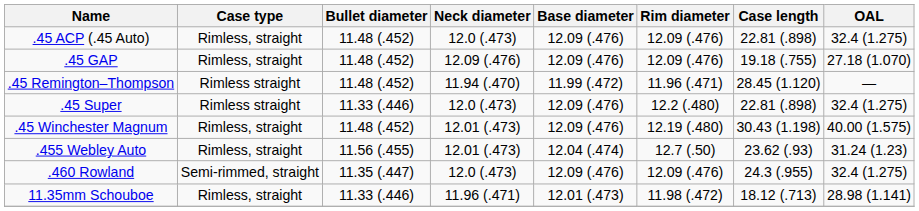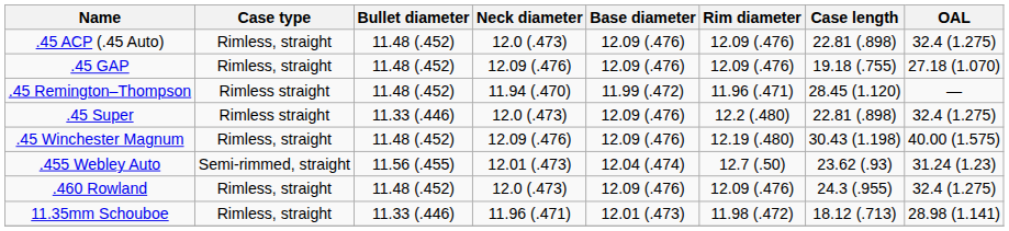.45 Winchester Magnum | Neck diameter: 12.01 (.473) -> 12.09 (.476)
.455 Webley Auto | Case type: Rimless, straight -> Semi-rimmed, straight
.460 Rowland | Case type: Semi-rimmed, straight -> Rimless, straight
.460 Rowland | Bullet diameter: 11.35 (.447) -> 11.48 (.452)
